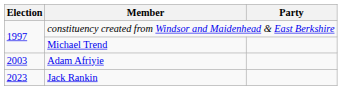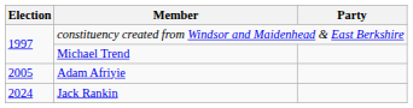Adam Afriyie | Election: 2003 -> 2005
Jack Rankin | Election: 2023 -> 2024
